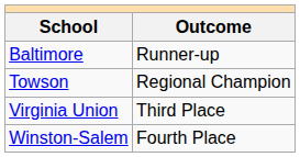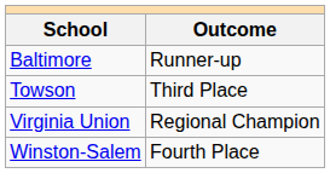Towson | Outcome: Regional Champion -> Third Place
Virginia Union | Outcome: Third Place -> Regional Champion
